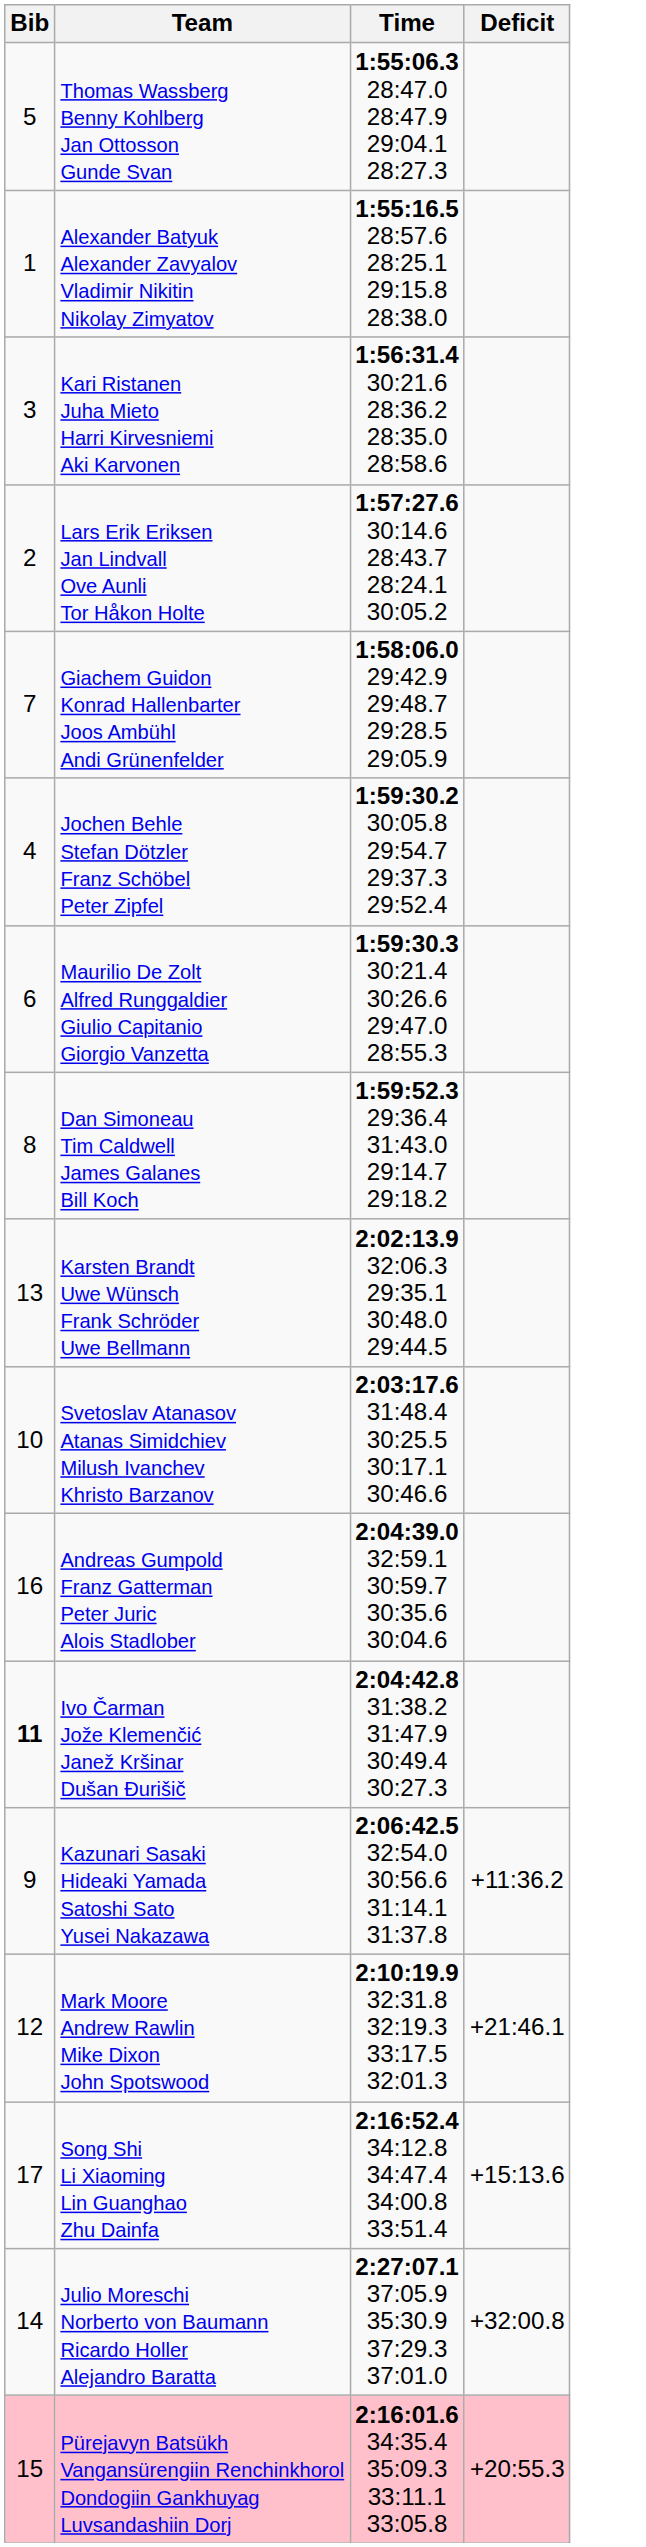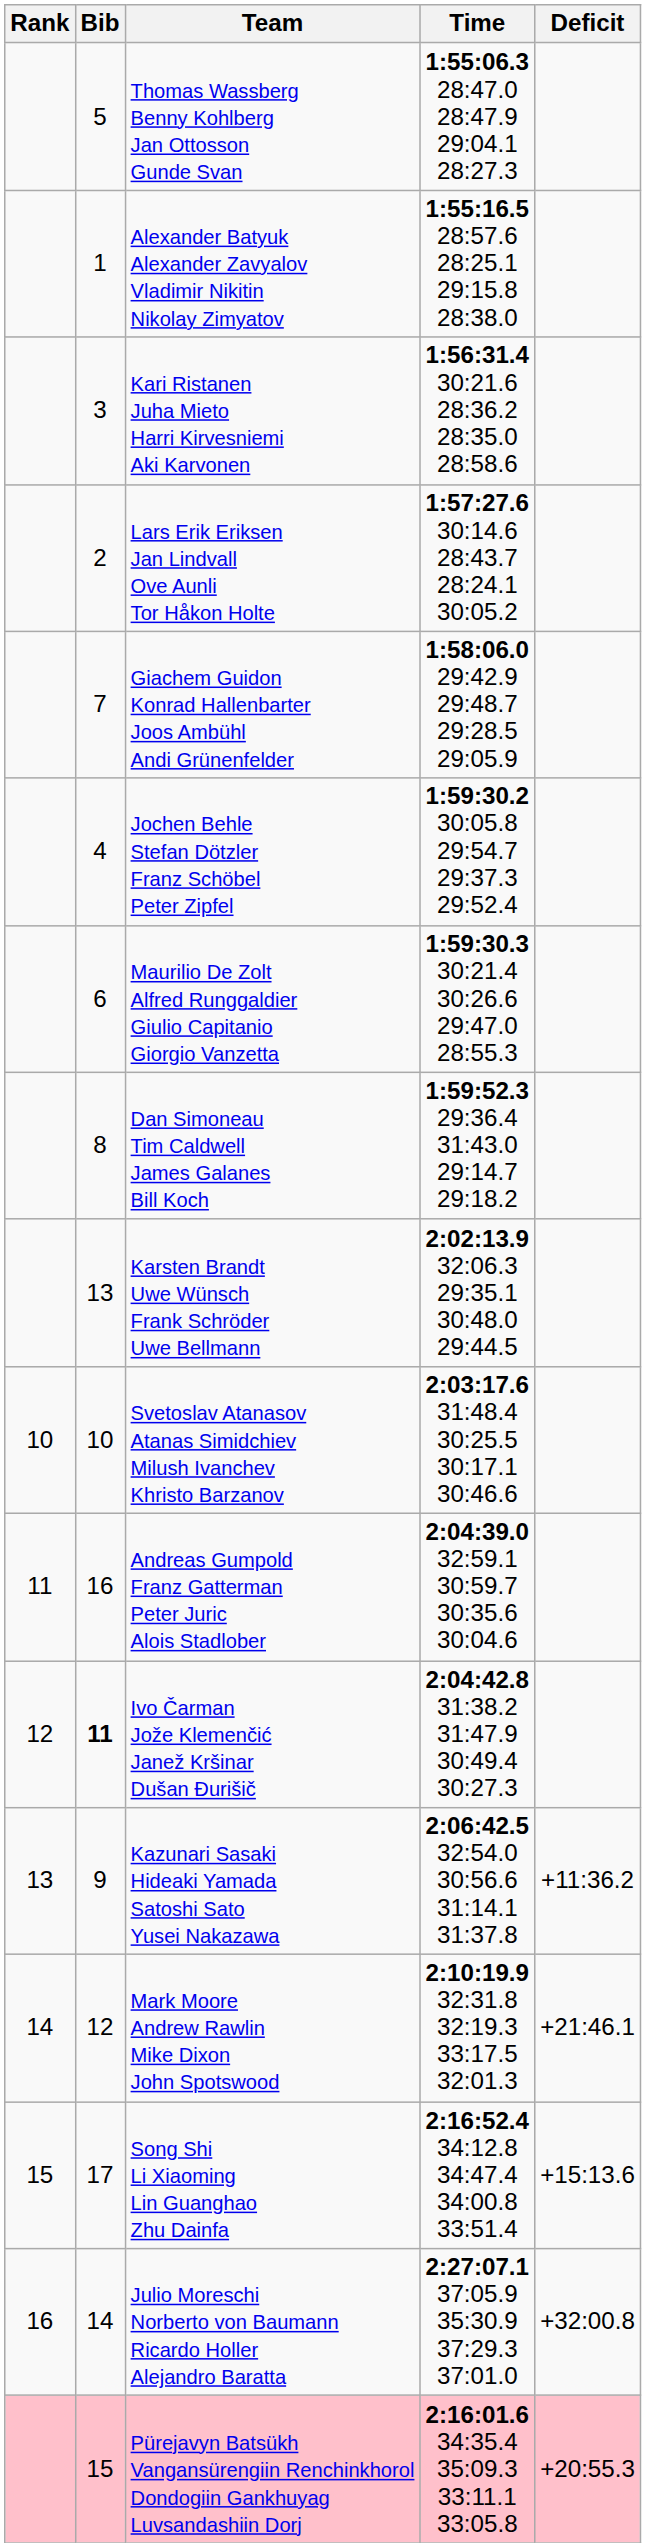+ column: Rank | 10 | 11 | 12 | 13 | 14 | 15 | 16
